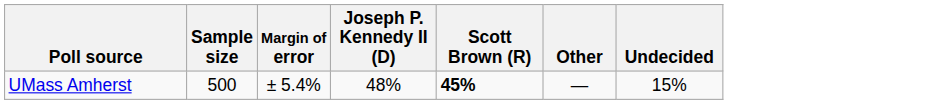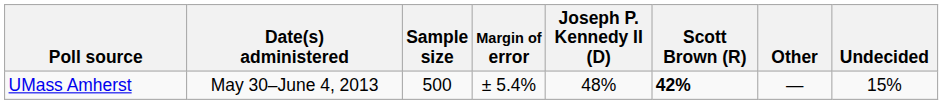+ column: Date(s) administered | May 30–June 4, 2013
UMass Amherst | Scott Brown (R): 45% -> 42%
